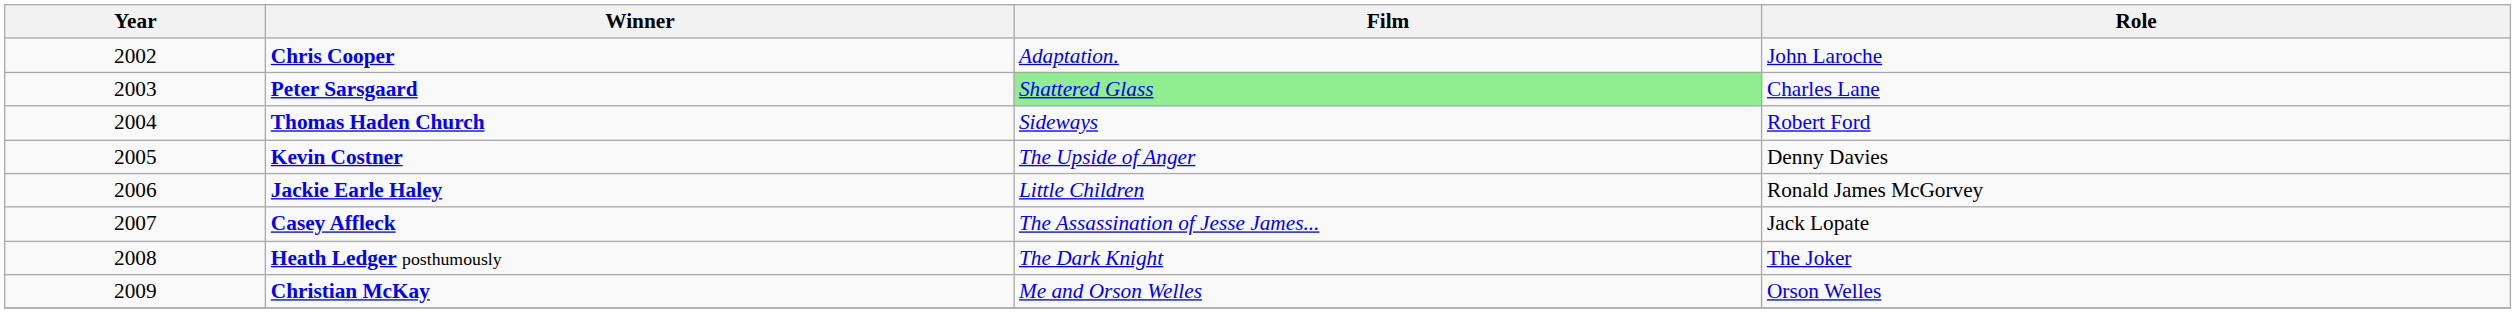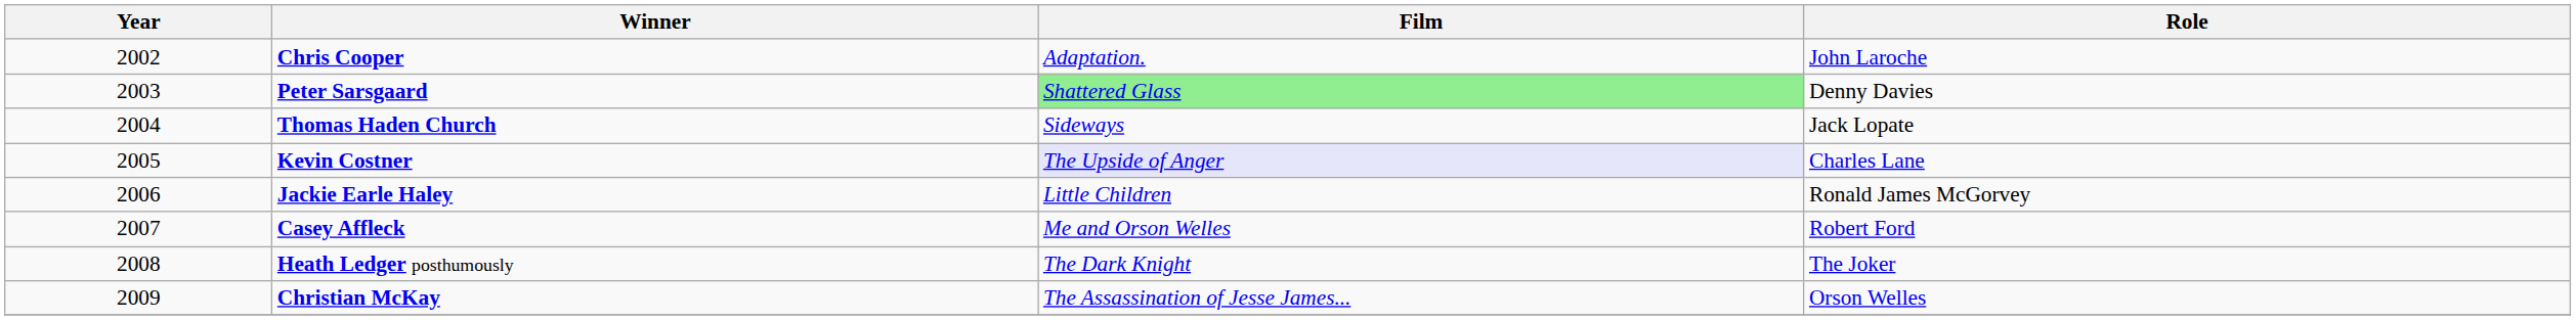Peter Sarsgaard | Role: Charles Lane -> Denny Davies
Thomas Haden Church | Role: Robert Ford -> Jack Lopate
Kevin Costner | Film: no background -> lavender background
Kevin Costner | Role: Denny Davies -> Charles Lane
Casey Affleck | Film: The Assassination of Jesse James... -> Me and Orson Welles
Casey Affleck | Role: Jack Lopate -> Robert Ford
Christian McKay | Film: Me and Orson Welles -> The Assassination of Jesse James...
